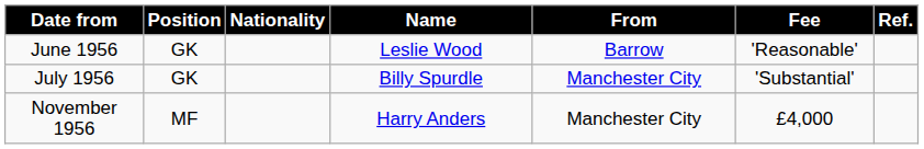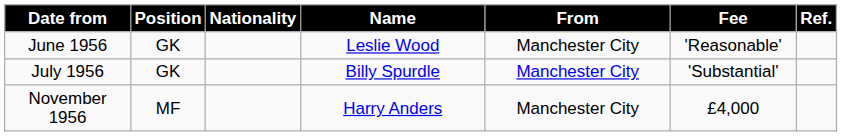June 1956 | From: Barrow -> Manchester City
